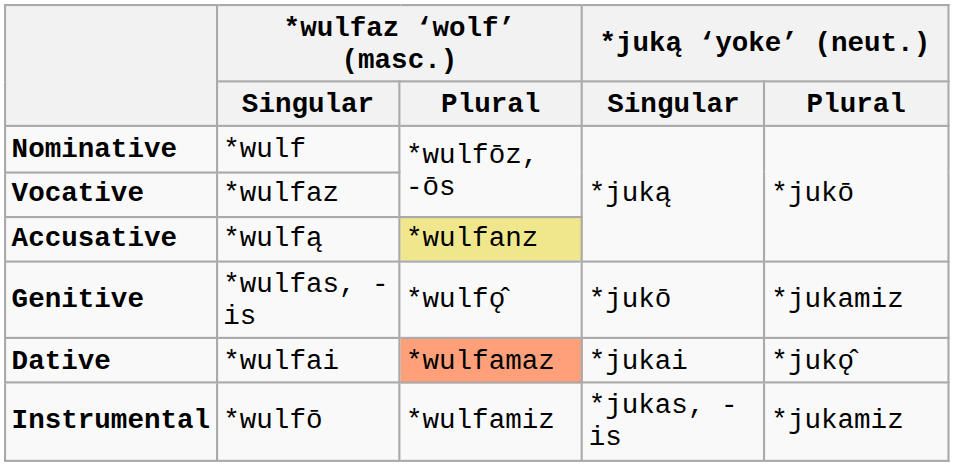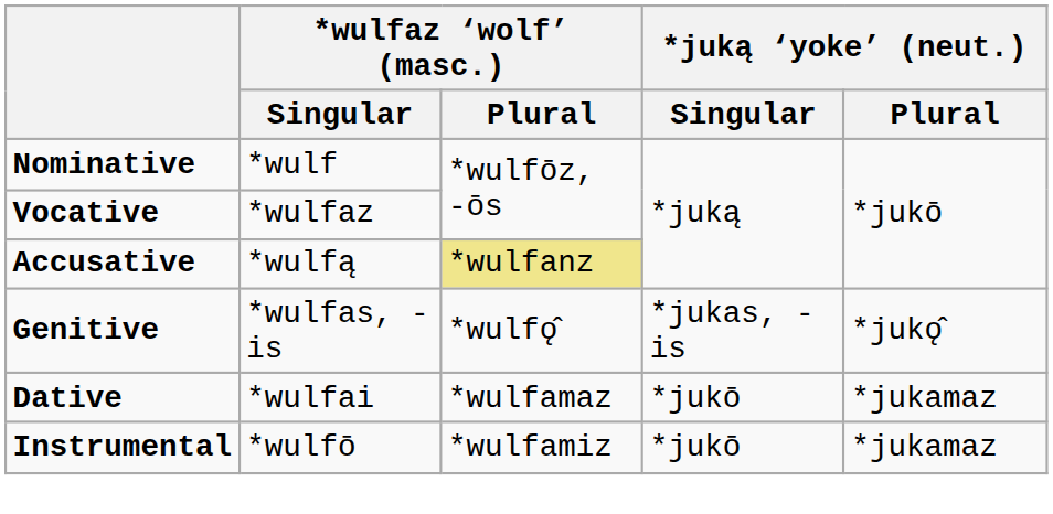Genitive | *juką ‘yoke’ (neut.) / Singular: *jukō -> *jukas, -is
Genitive | *juką ‘yoke’ (neut.) / Plural: *jukamiz -> *jukǫ̂
Dative | *wulfaz ‘wolf’ (masc.) / Plural: lightsalmon background -> no background
Dative | *juką ‘yoke’ (neut.) / Singular: *jukai -> *jukō
Dative | *juką ‘yoke’ (neut.) / Plural: *jukǫ̂ -> *jukamaz
Instrumental | *juką ‘yoke’ (neut.) / Singular: *jukas, -is -> *jukō
Instrumental | *juką ‘yoke’ (neut.) / Plural: *jukamiz -> *jukamaz
